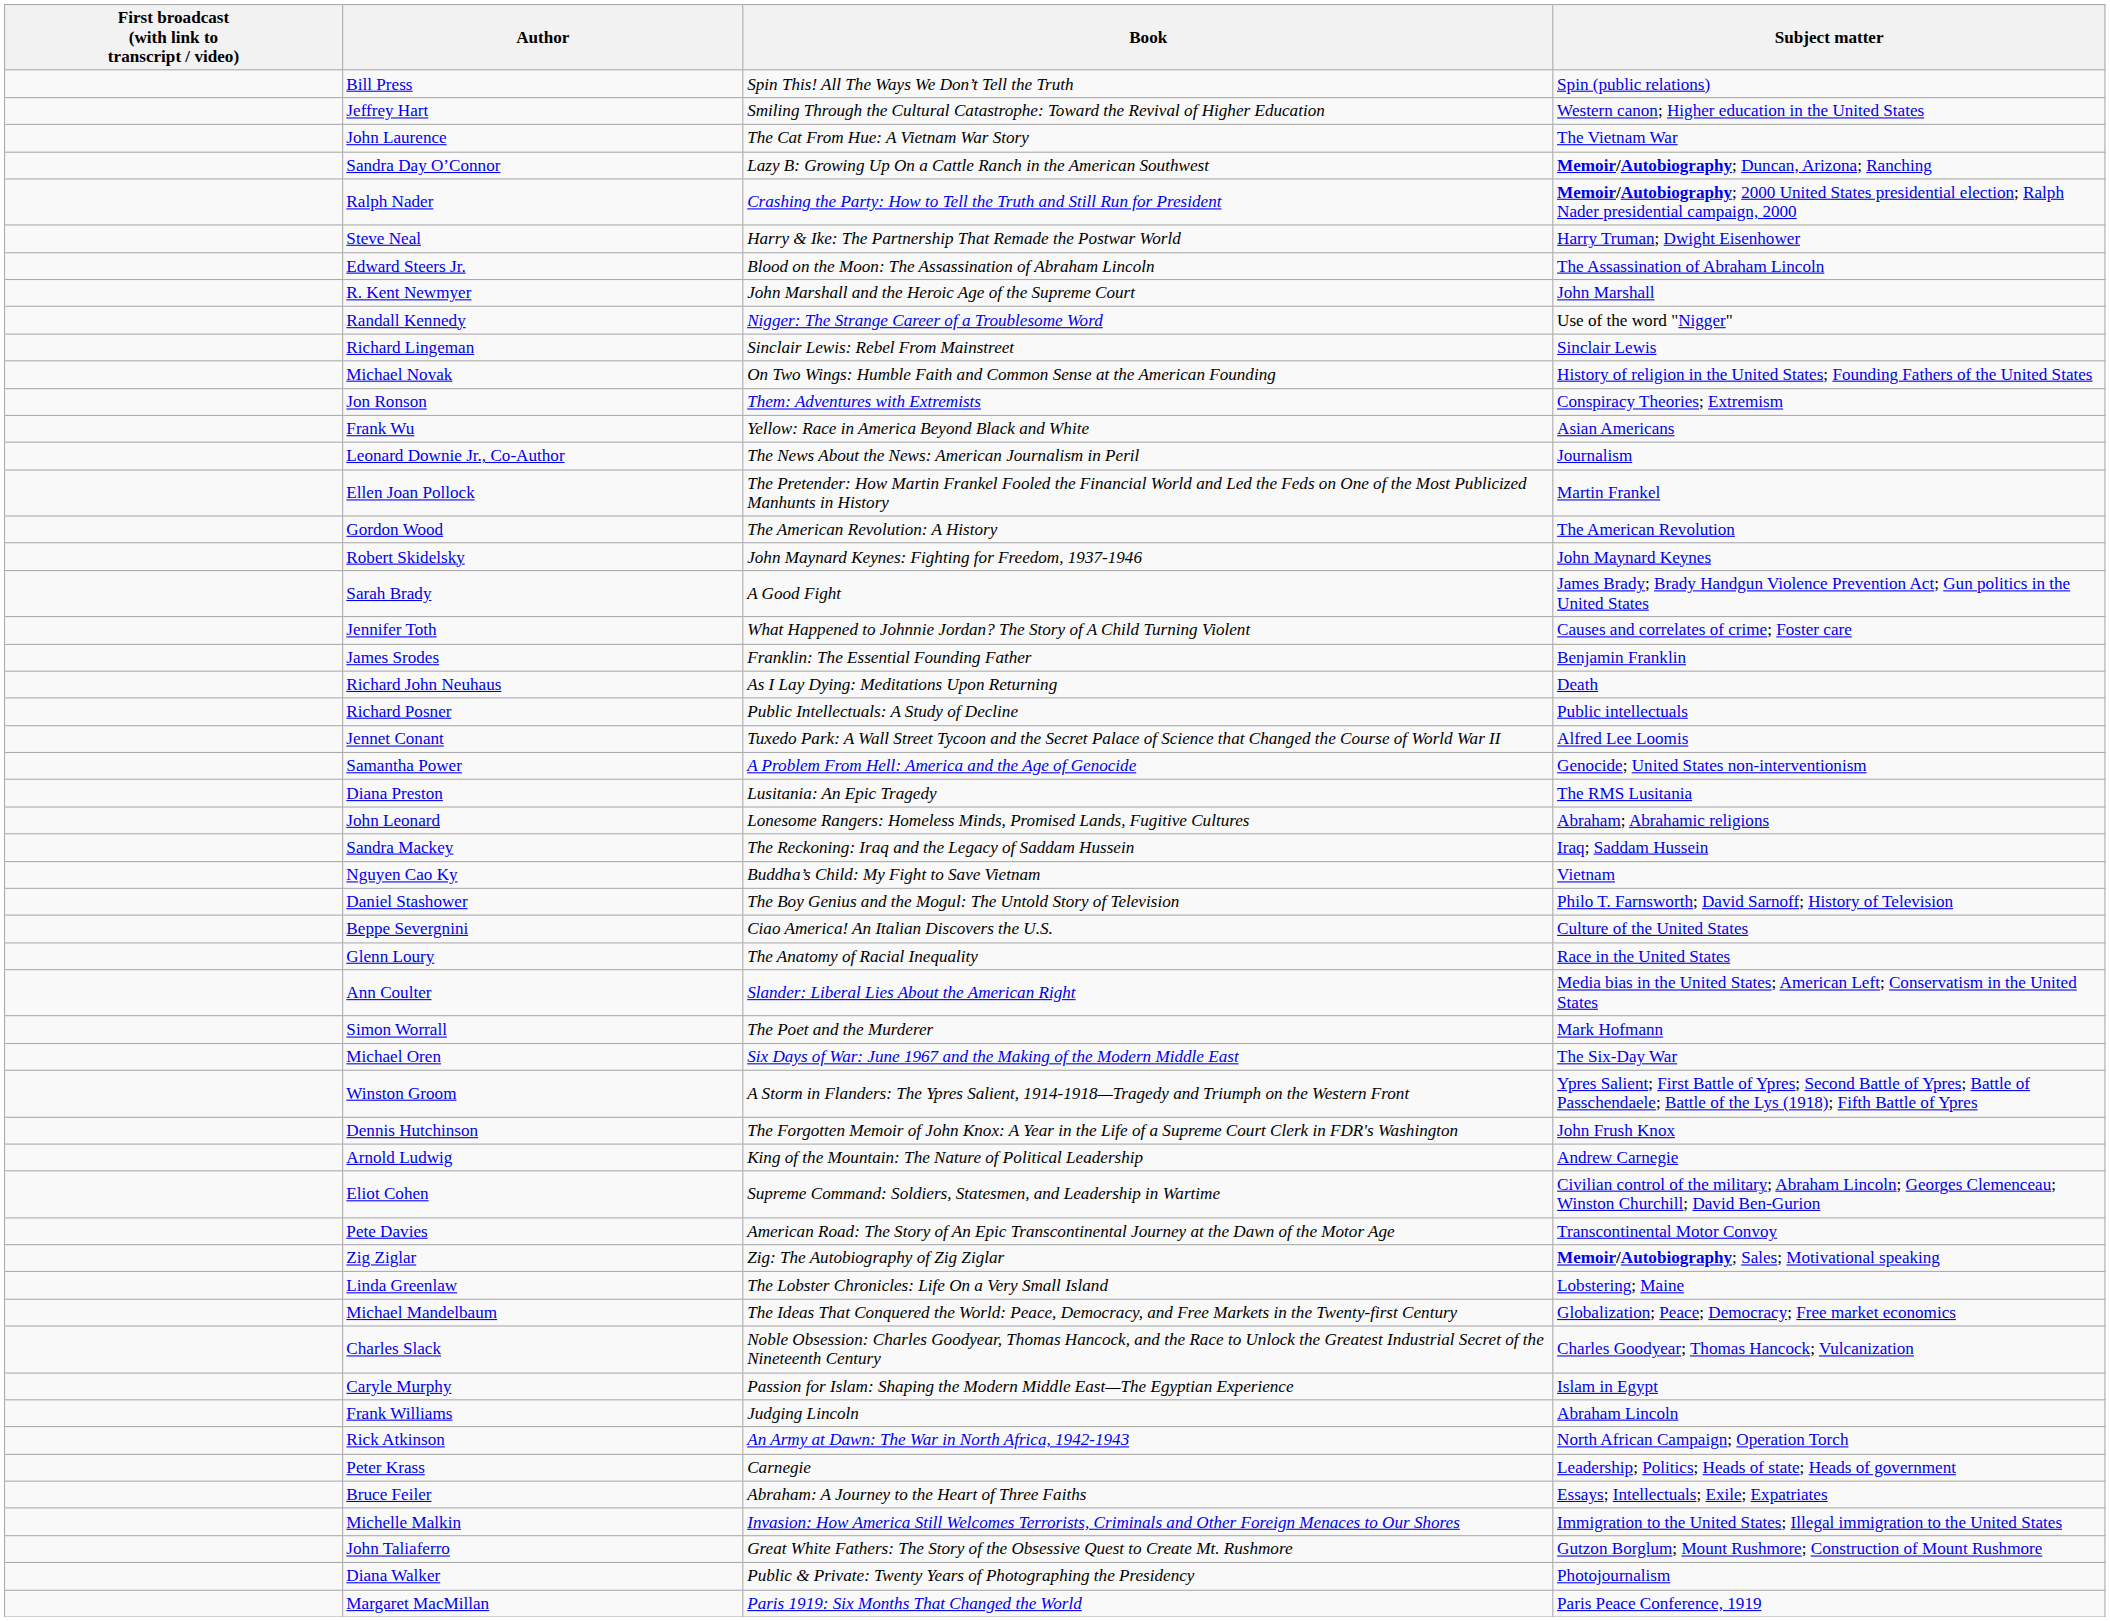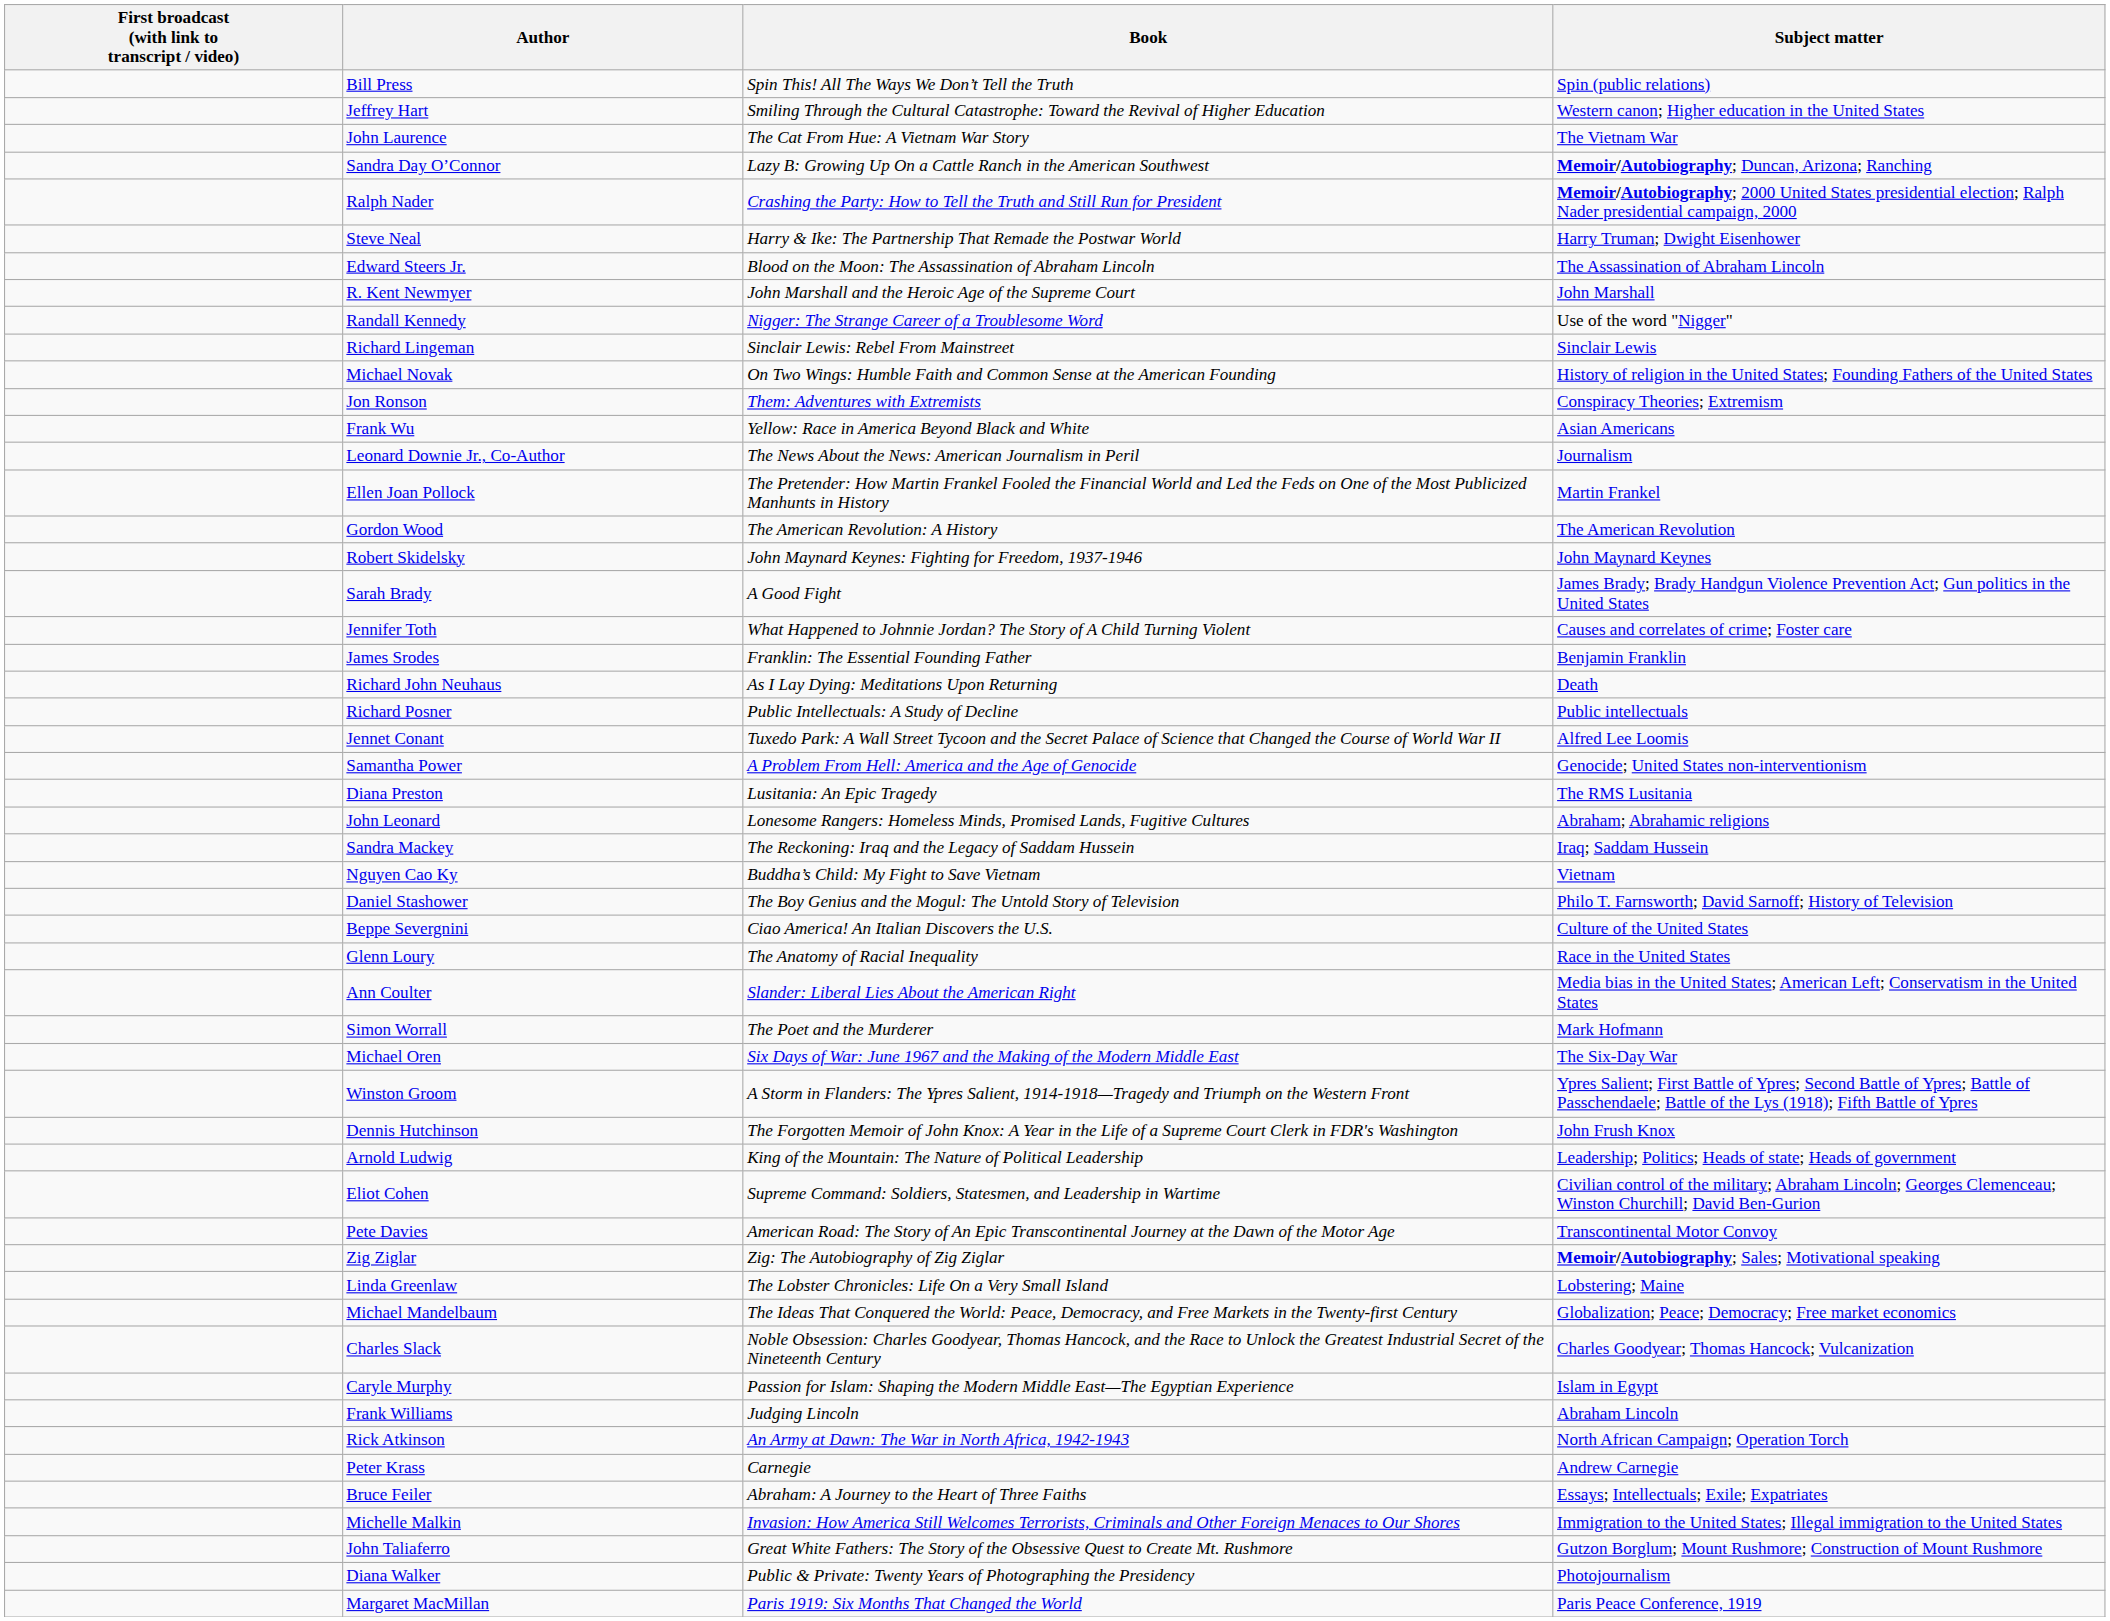Arnold Ludwig | Subject matter: Andrew Carnegie -> Leadership; Politics; Heads of state; Heads of government
Peter Krass | Subject matter: Leadership; Politics; Heads of state; Heads of government -> Andrew Carnegie
